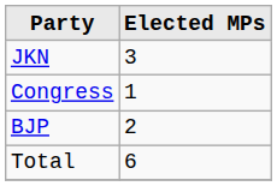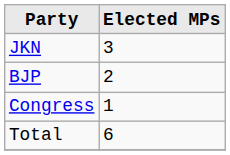rows swapped: BJP <-> Congress
